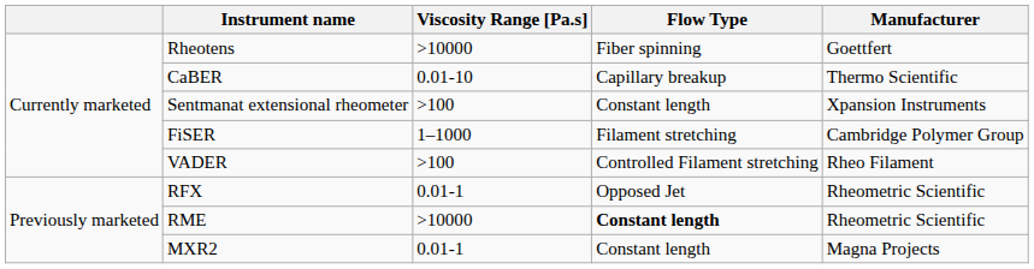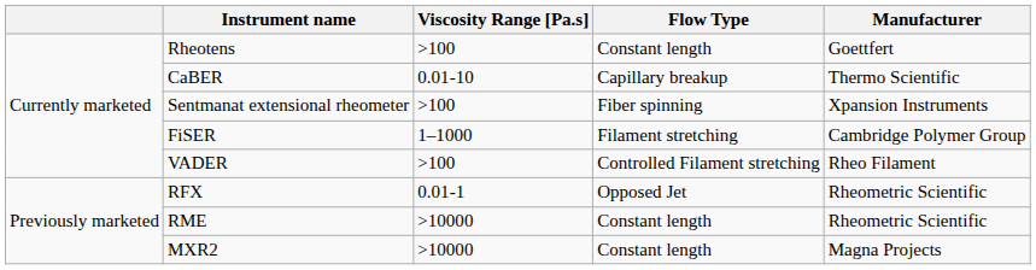Rheotens | Viscosity Range [Pa.s]: >10000 -> >100
Rheotens | Flow Type: Fiber spinning -> Constant length
Sentmanat extensional rheometer | Flow Type: Constant length -> Fiber spinning
RME | Flow Type: bold -> normal
MXR2 | Viscosity Range [Pa.s]: 0.01-1 -> >10000
